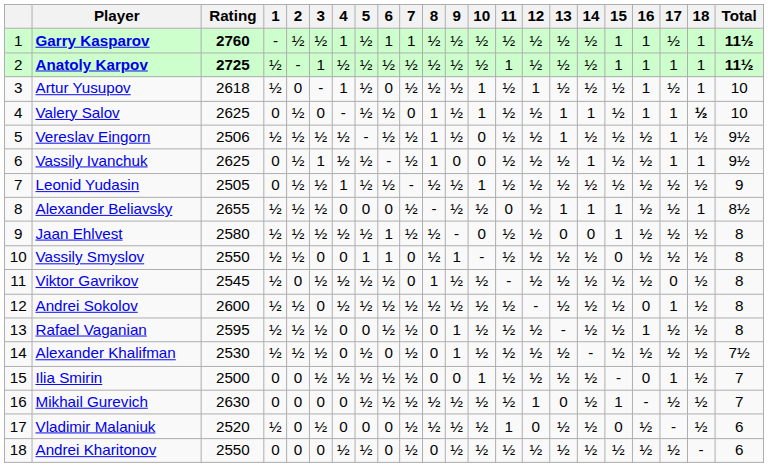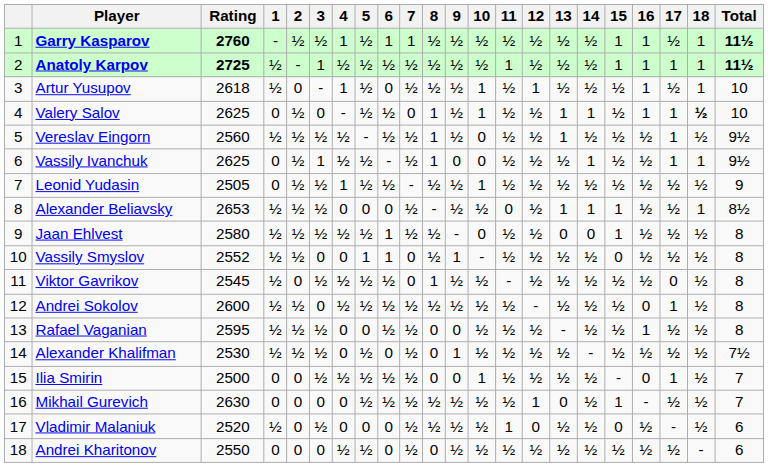Vereslav Eingorn | Rating: 2506 -> 2560
Alexander Beliavsky | Rating: 2655 -> 2653
Vassily Smyslov | Rating: 2550 -> 2552
Rafael Vaganian | 9: 1 -> 0
